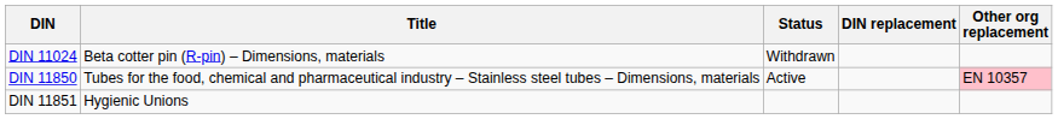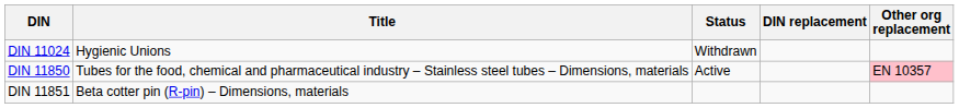DIN 11024 | Title: Beta cotter pin (R-pin) – Dimensions, materials -> Hygienic Unions
DIN 11851 | Title: Hygienic Unions -> Beta cotter pin (R-pin) – Dimensions, materials
